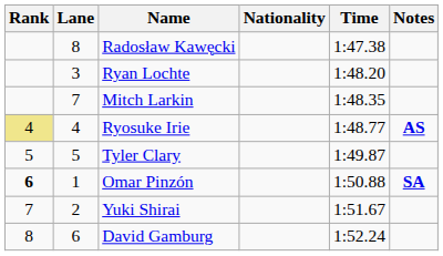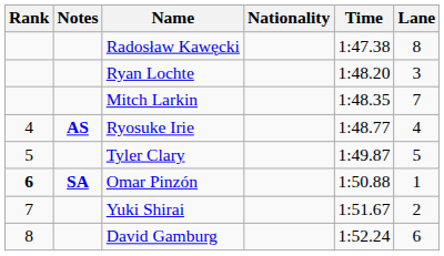columns swapped: Lane <-> Notes
Ryosuke Irie | Rank: khaki background -> no background
